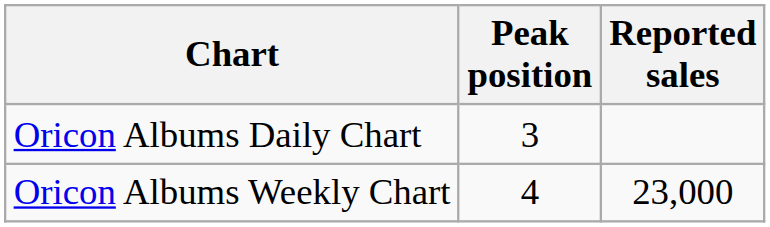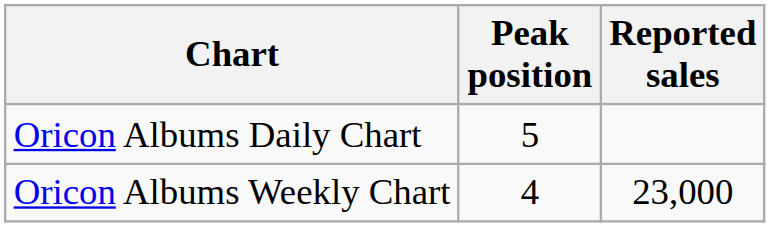Oricon Albums Daily Chart | Peak position: 3 -> 5
